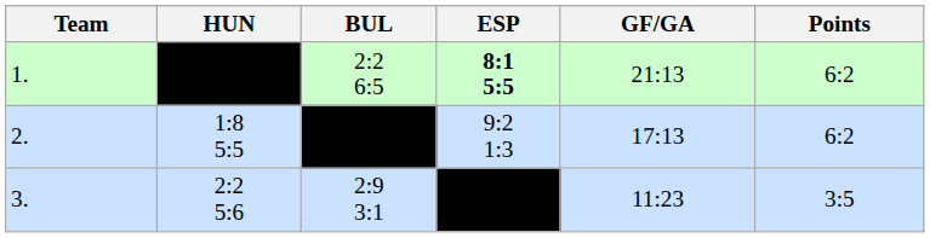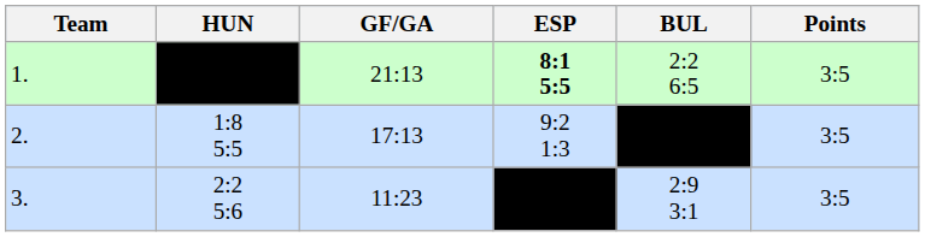columns swapped: BUL <-> GF/GA
1. | Points: 6:2 -> 3:5
2. | Points: 6:2 -> 3:5
